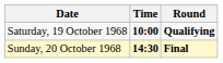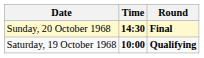rows swapped: Saturday, 19 October 1968 <-> Sunday, 20 October 1968
